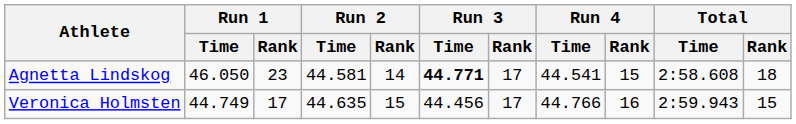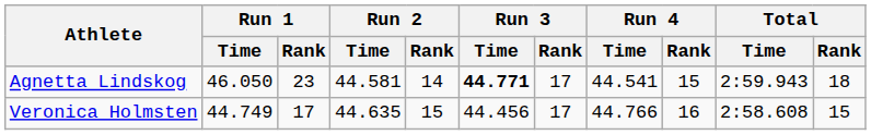Agnetta Lindskog | Total / Time: 2:58.608 -> 2:59.943
Veronica Holmsten | Total / Time: 2:59.943 -> 2:58.608
